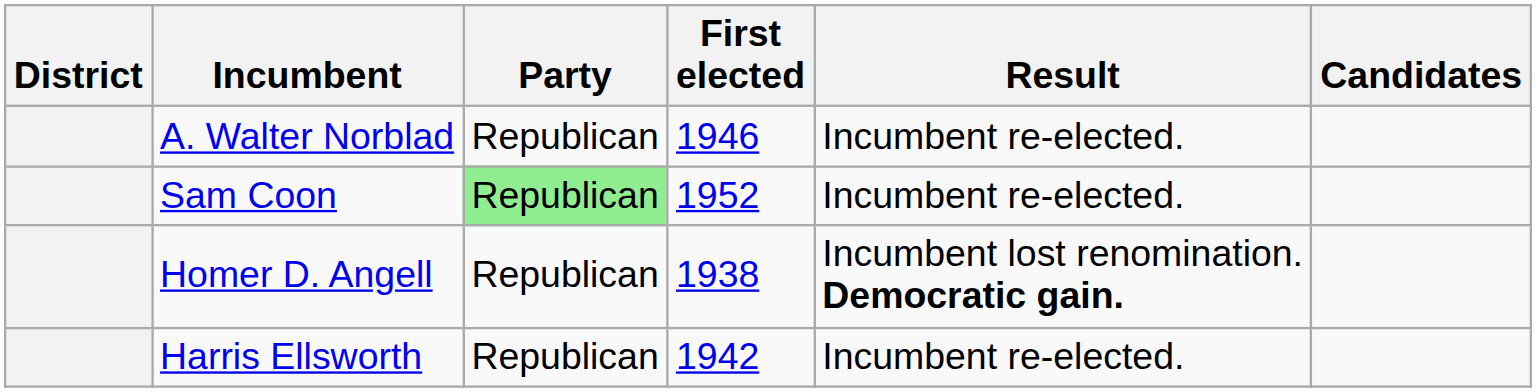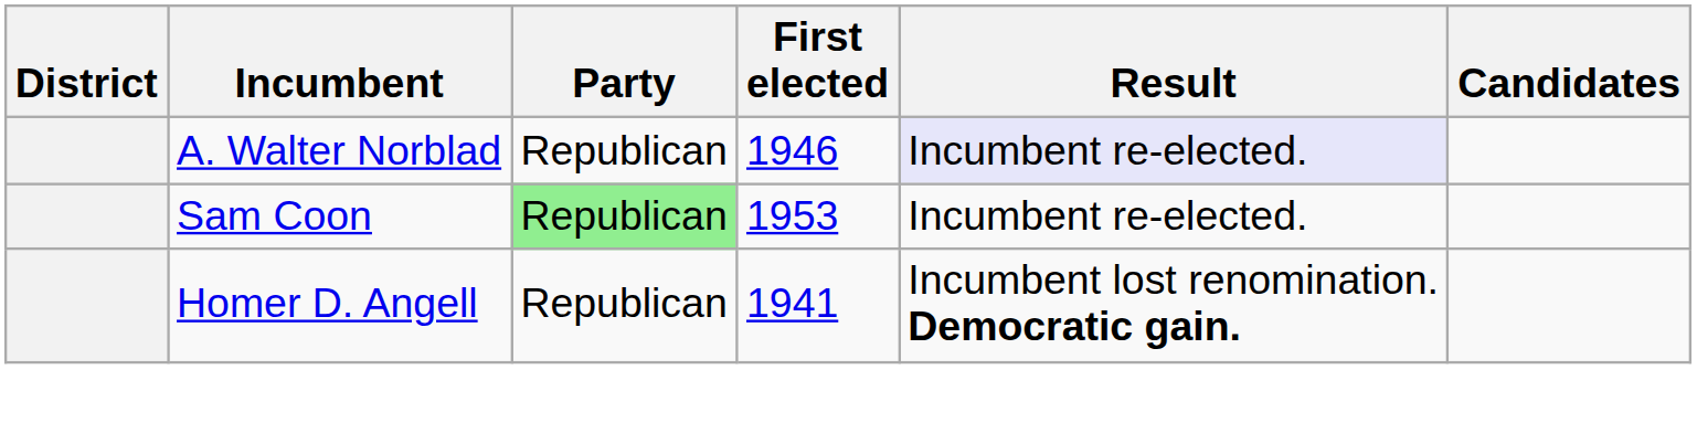A. Walter Norblad | Result: no background -> lavender background
Sam Coon | First elected: 1952 -> 1953
Homer D. Angell | First elected: 1938 -> 1941
- row: Harris Ellsworth | Republican | 1942 | Incumbent re-elected.
